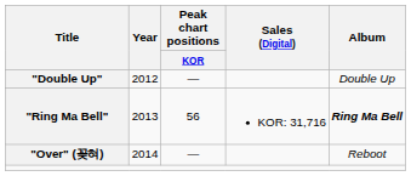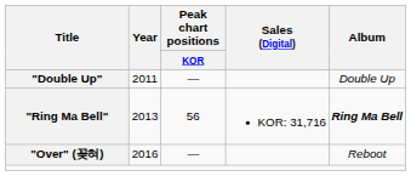"Double Up" | Year: 2012 -> 2011
"Over" (꽂혀) | Year: 2014 -> 2016
